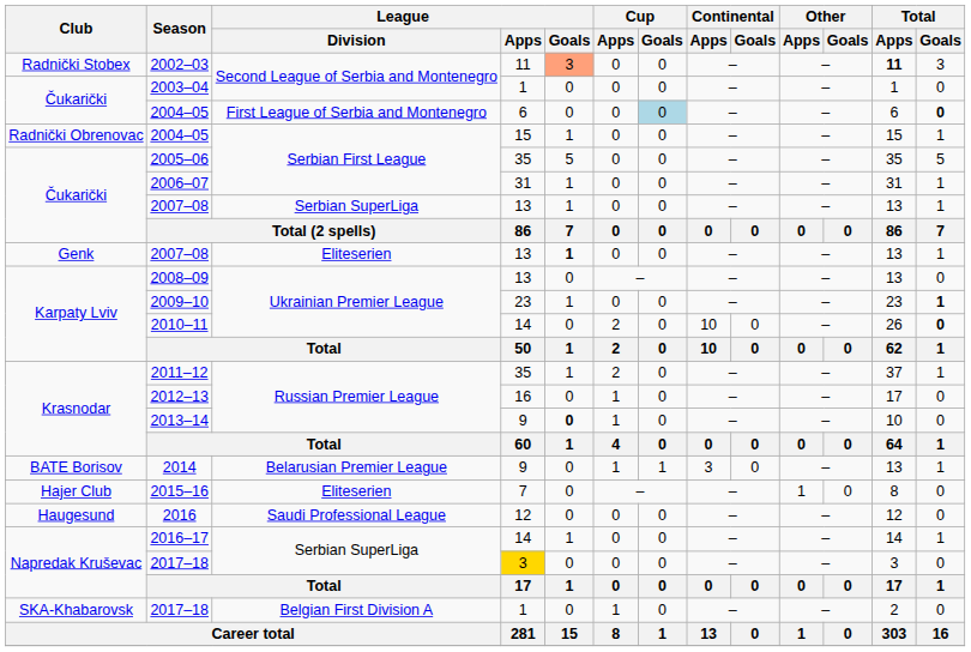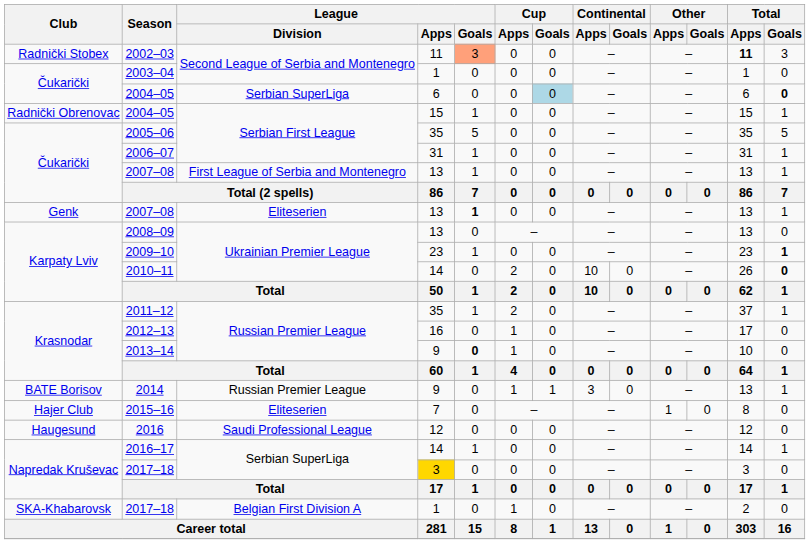Čukarički / 2004–05 | League / Division: First League of Serbia and Montenegro -> Serbian SuperLiga
Čukarički / 2007–08 | League / Division: Serbian SuperLiga -> First League of Serbia and Montenegro
2014 | League / Division: Belarusian Premier League -> Russian Premier League
